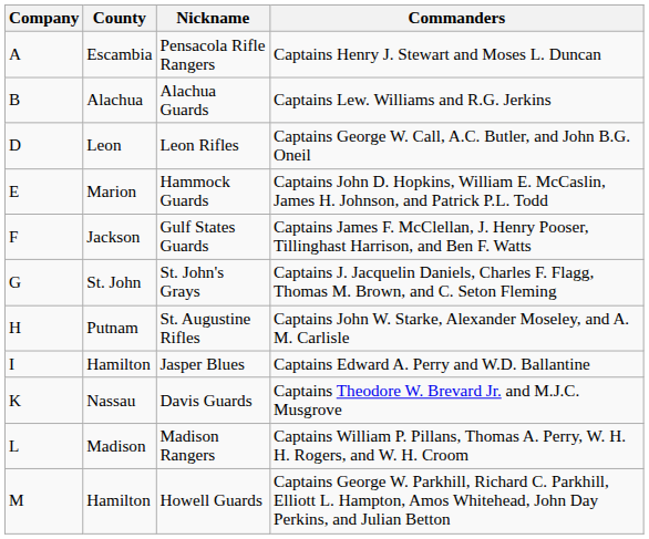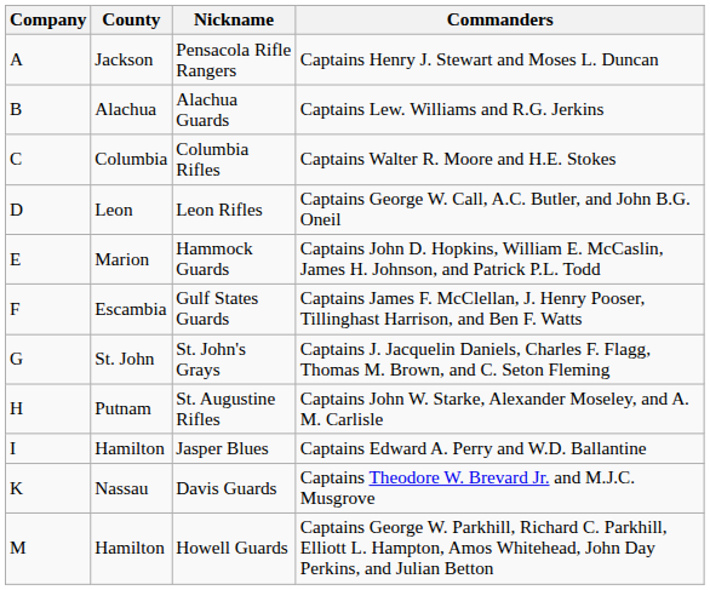Pensacola Rifle Rangers | County: Escambia -> Jackson
+ row: C | Columbia | Columbia Rifles | Captains Walter R. Moore and H.E. Stokes
Gulf States Guards | County: Jackson -> Escambia
- row: L | Madison | Madison Rangers | Captains William P. Pillans, Thomas A. Perry, W. H. H. Rogers, and W. H. Croom
